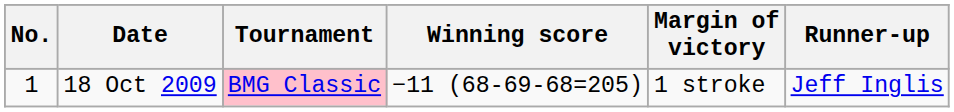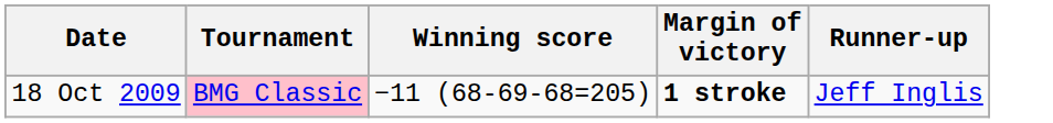- column: No. | 1
18 Oct 2009 | Margin of victory: normal -> bold
